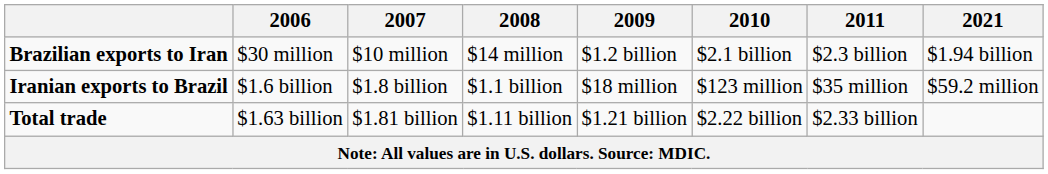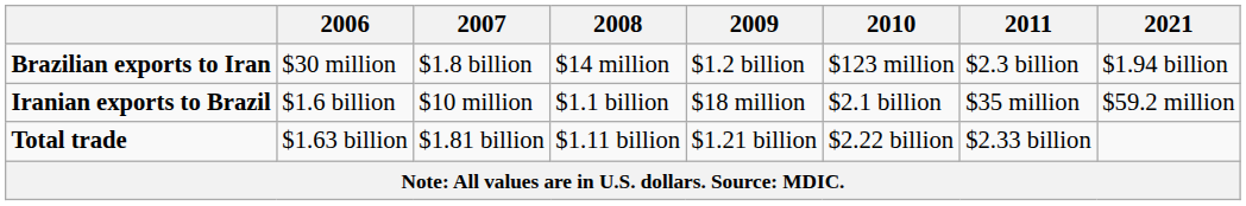Brazilian exports to Iran | 2007: $10 million -> $1.8 billion
Brazilian exports to Iran | 2010: $2.1 billion -> $123 million
Iranian exports to Brazil | 2007: $1.8 billion -> $10 million
Iranian exports to Brazil | 2010: $123 million -> $2.1 billion
